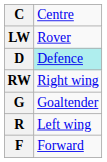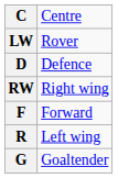D | column 2: paleturquoise background -> no background
rows swapped: G <-> F
